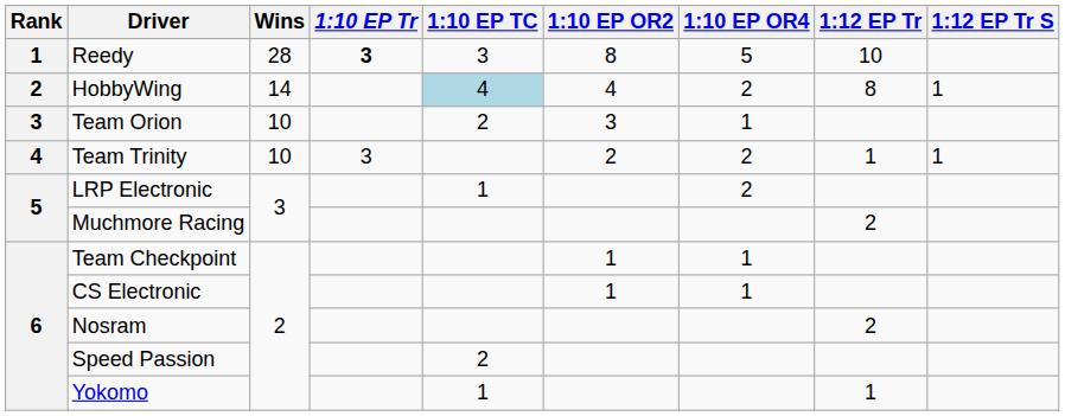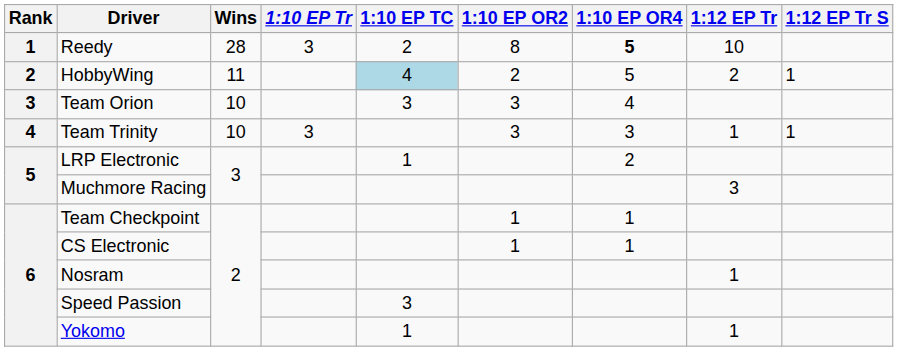Reedy | 1:10 EP Tr: bold -> normal
Reedy | 1:10 EP TC: 3 -> 2
Reedy | 1:10 EP OR4: normal -> bold
HobbyWing | Wins: 14 -> 11
HobbyWing | 1:10 EP OR2: 4 -> 2
HobbyWing | 1:10 EP OR4: 2 -> 5
HobbyWing | 1:12 EP Tr: 8 -> 2
Team Orion | 1:10 EP TC: 2 -> 3
Team Orion | 1:10 EP OR4: 1 -> 4
Team Trinity | 1:10 EP OR2: 2 -> 3
Team Trinity | 1:10 EP OR4: 2 -> 3
Muchmore Racing | 1:12 EP Tr: 2 -> 3
Nosram | 1:12 EP Tr: 2 -> 1
Speed Passion | 1:10 EP TC: 2 -> 3
